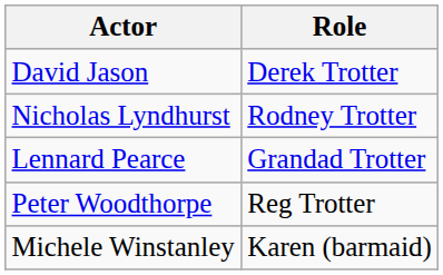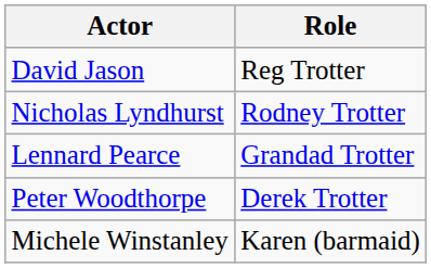David Jason | Role: Derek Trotter -> Reg Trotter
Peter Woodthorpe | Role: Reg Trotter -> Derek Trotter
